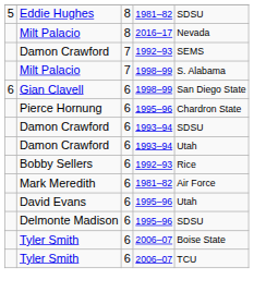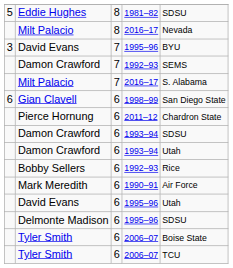+ row: 3 | David Evans | 7 | 1995–96 | BYU
Milt Palacio / 7 | column 4: 1998–99 -> 2016–17
Pierce Hornung | column 4: 1995–96 -> 2011–12
Mark Meredith | column 4: 1981–82 -> 1990–91
